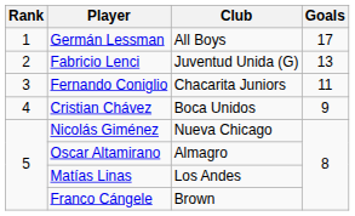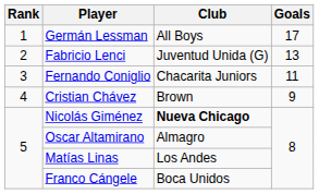Cristian Chávez | Club: Boca Unidos -> Brown
Nicolás Giménez | Club: normal -> bold
Franco Cángele | Club: Brown -> Boca Unidos
